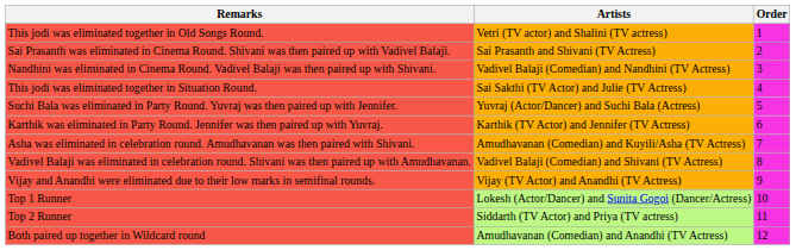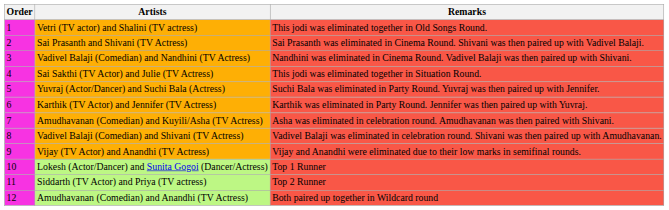columns swapped: Order <-> Remarks
